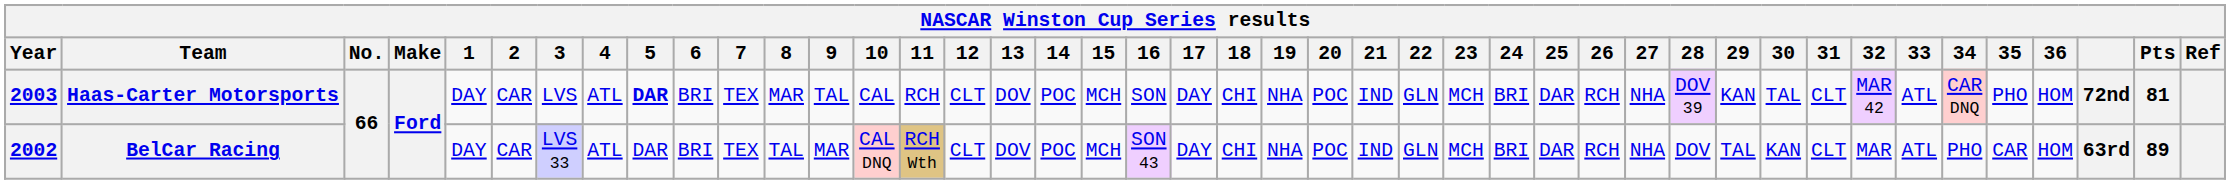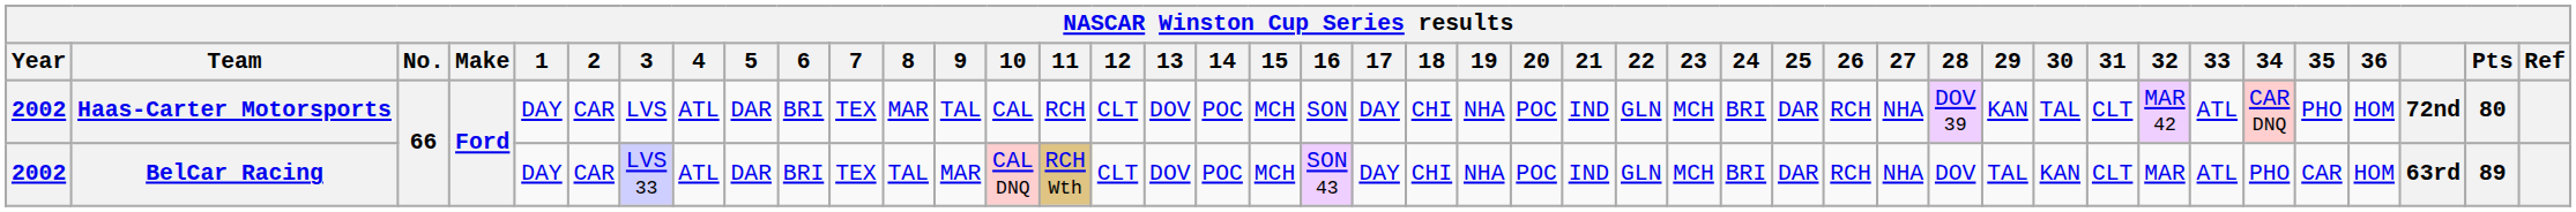Haas-Carter Motorsports | Year: 2003 -> 2002
Haas-Carter Motorsports | 5: bold -> normal
Haas-Carter Motorsports | Pts: 81 -> 80
